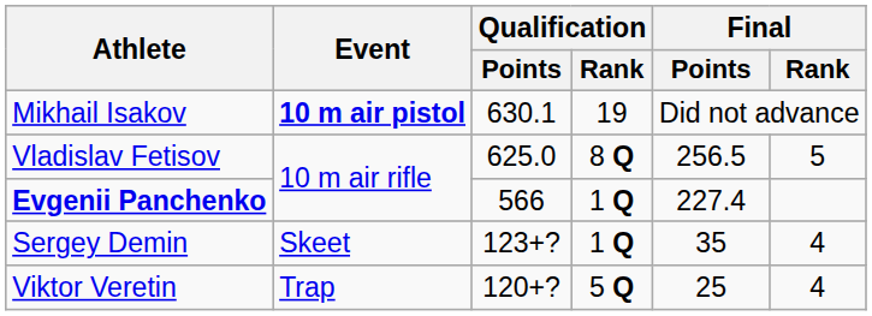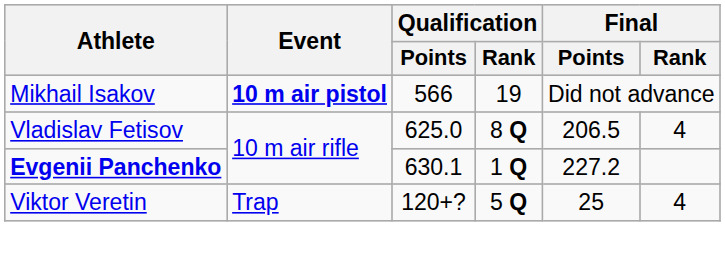Mikhail Isakov | Qualification / Points: 630.1 -> 566
Vladislav Fetisov | Final / Points: 256.5 -> 206.5
Vladislav Fetisov | Final / Rank: 5 -> 4
Evgenii Panchenko | Qualification / Points: 566 -> 630.1
Evgenii Panchenko | Final / Points: 227.4 -> 227.2
- row: Sergey Demin | Skeet | 123+? | 1 Q | 35 | 4
